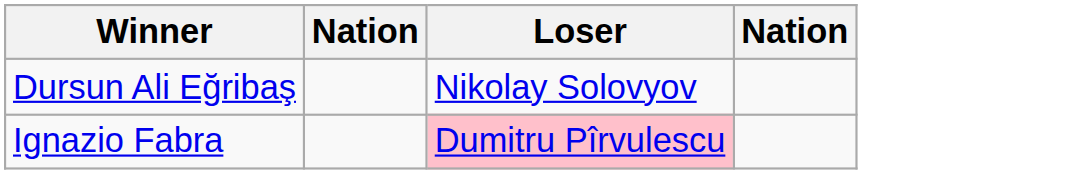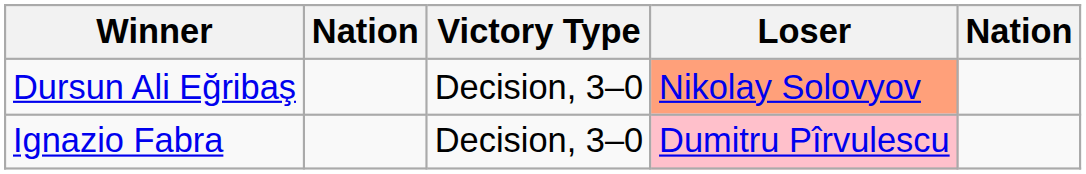+ column: Victory Type | Decision, 3–0 | Decision, 3–0
Dursun Ali Eğribaş | Loser: no background -> lightsalmon background
